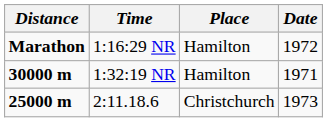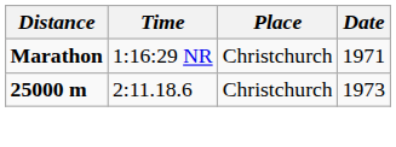1:16:29 NR | Place: Hamilton -> Christchurch
1:16:29 NR | Date: 1972 -> 1971
- row: 30000 m | 1:32:19 NR | Hamilton | 1971
